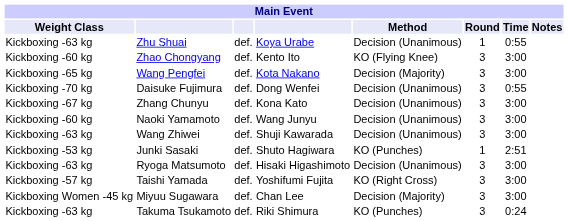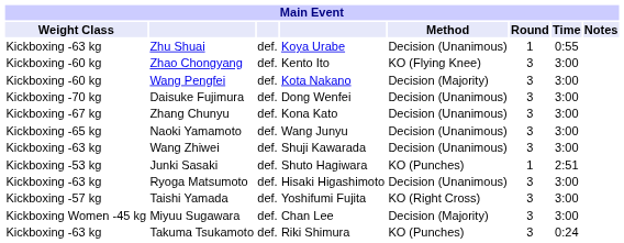Wang Pengfei | Weight Class: Kickboxing -65 kg -> Kickboxing -60 kg
Daisuke Fujimura | Time: 0:55 -> 3:00
Naoki Yamamoto | Weight Class: Kickboxing -60 kg -> Kickboxing -65 kg
